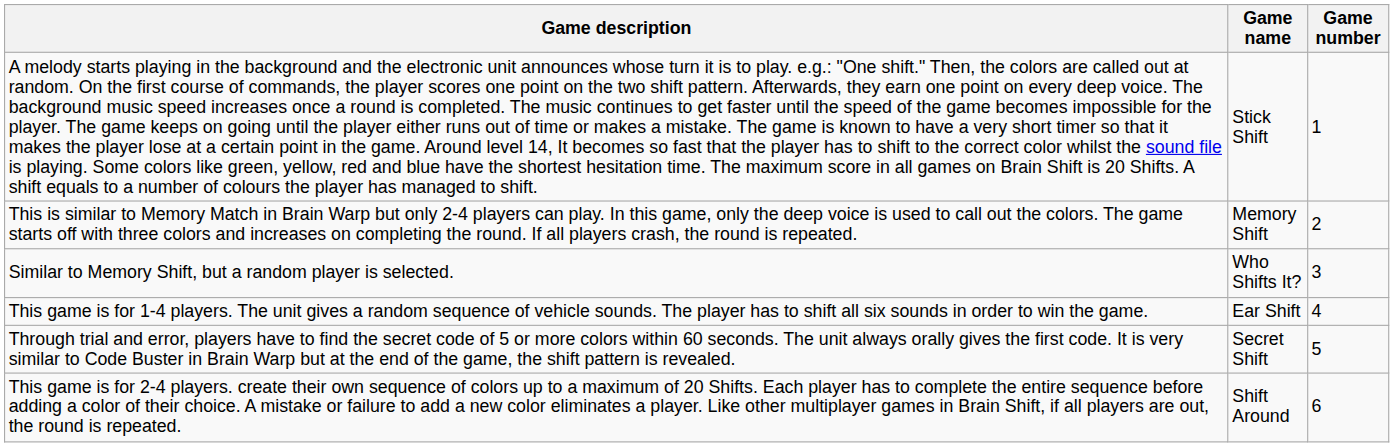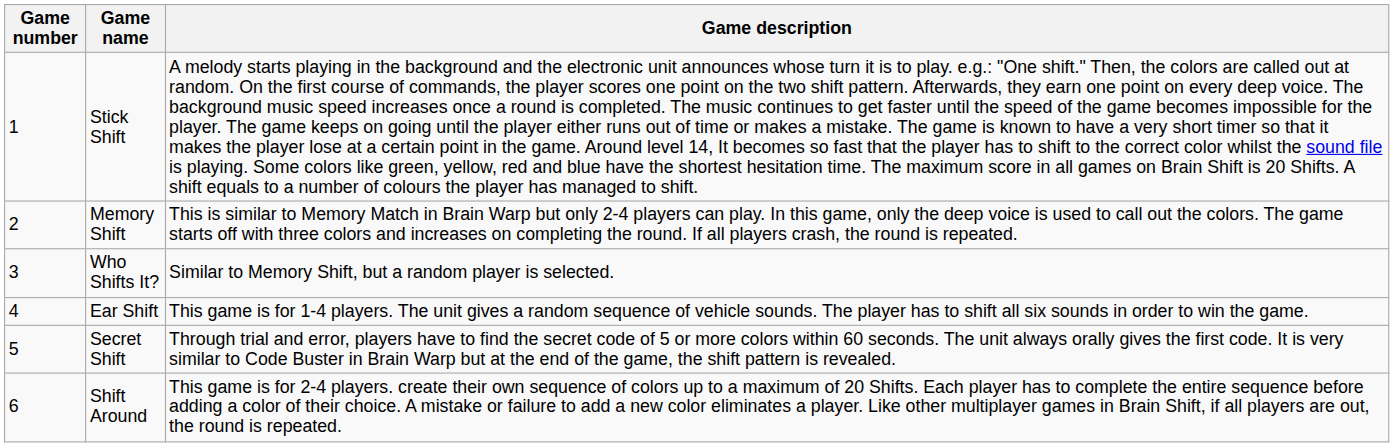columns swapped: Game number <-> Game description
